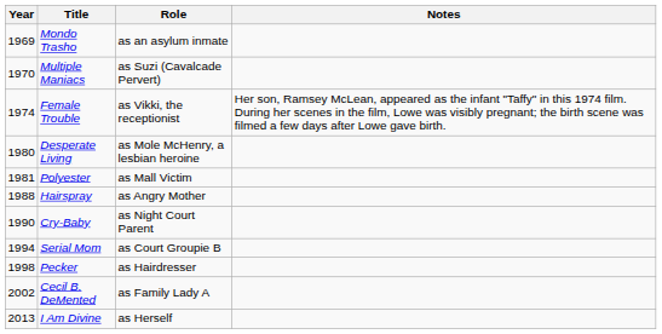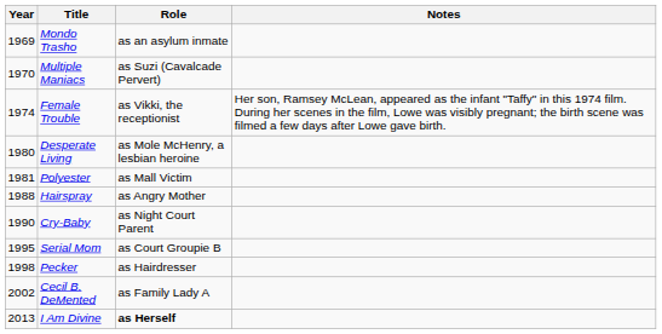Serial Mom | Year: 1994 -> 1995
I Am Divine | Role: normal -> bold
